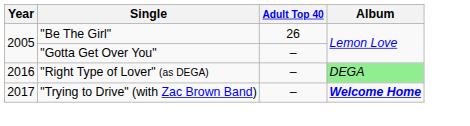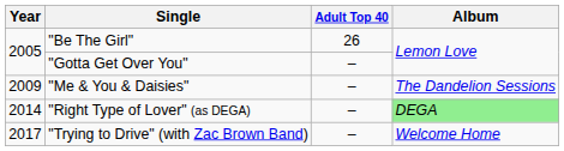+ row: 2009 | "Me & You & Daisies" | – | The Dandelion Sessions
"Right Type of Lover" (as DEGA) | Year: 2016 -> 2014
"Trying to Drive" (with Zac Brown Band) | Album: bold -> normal
